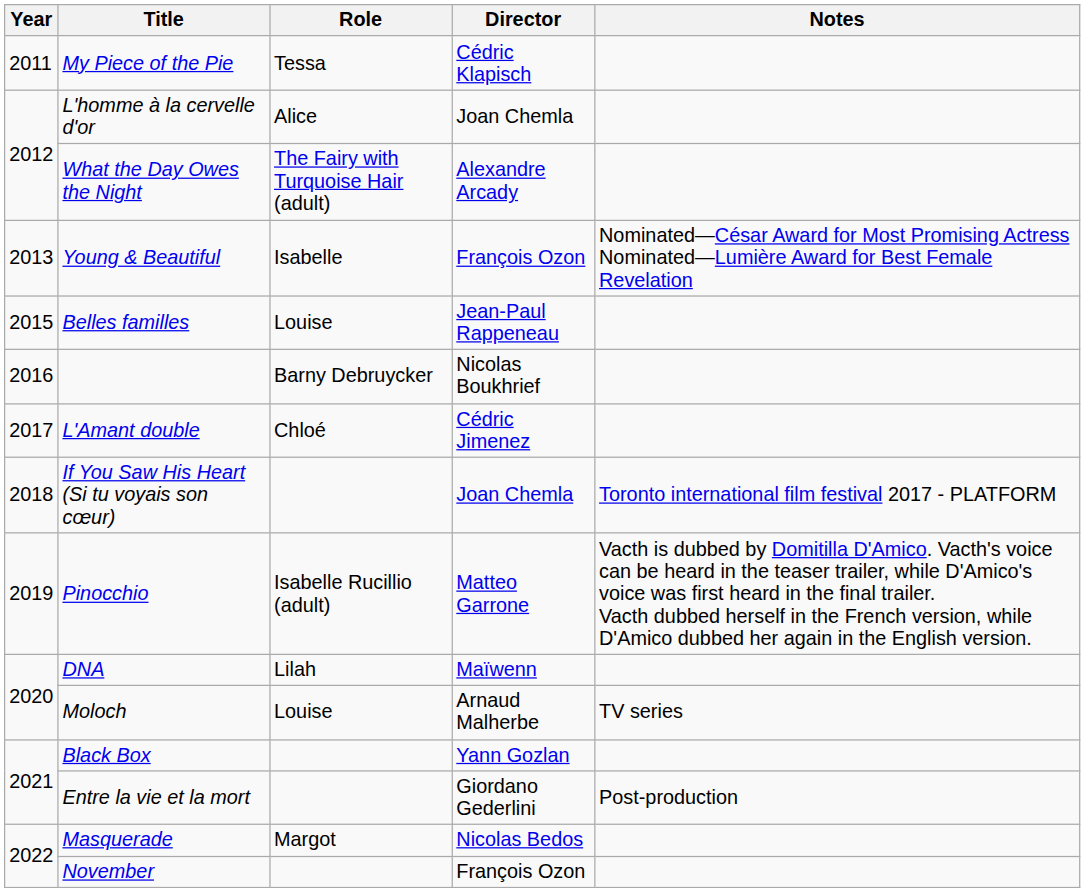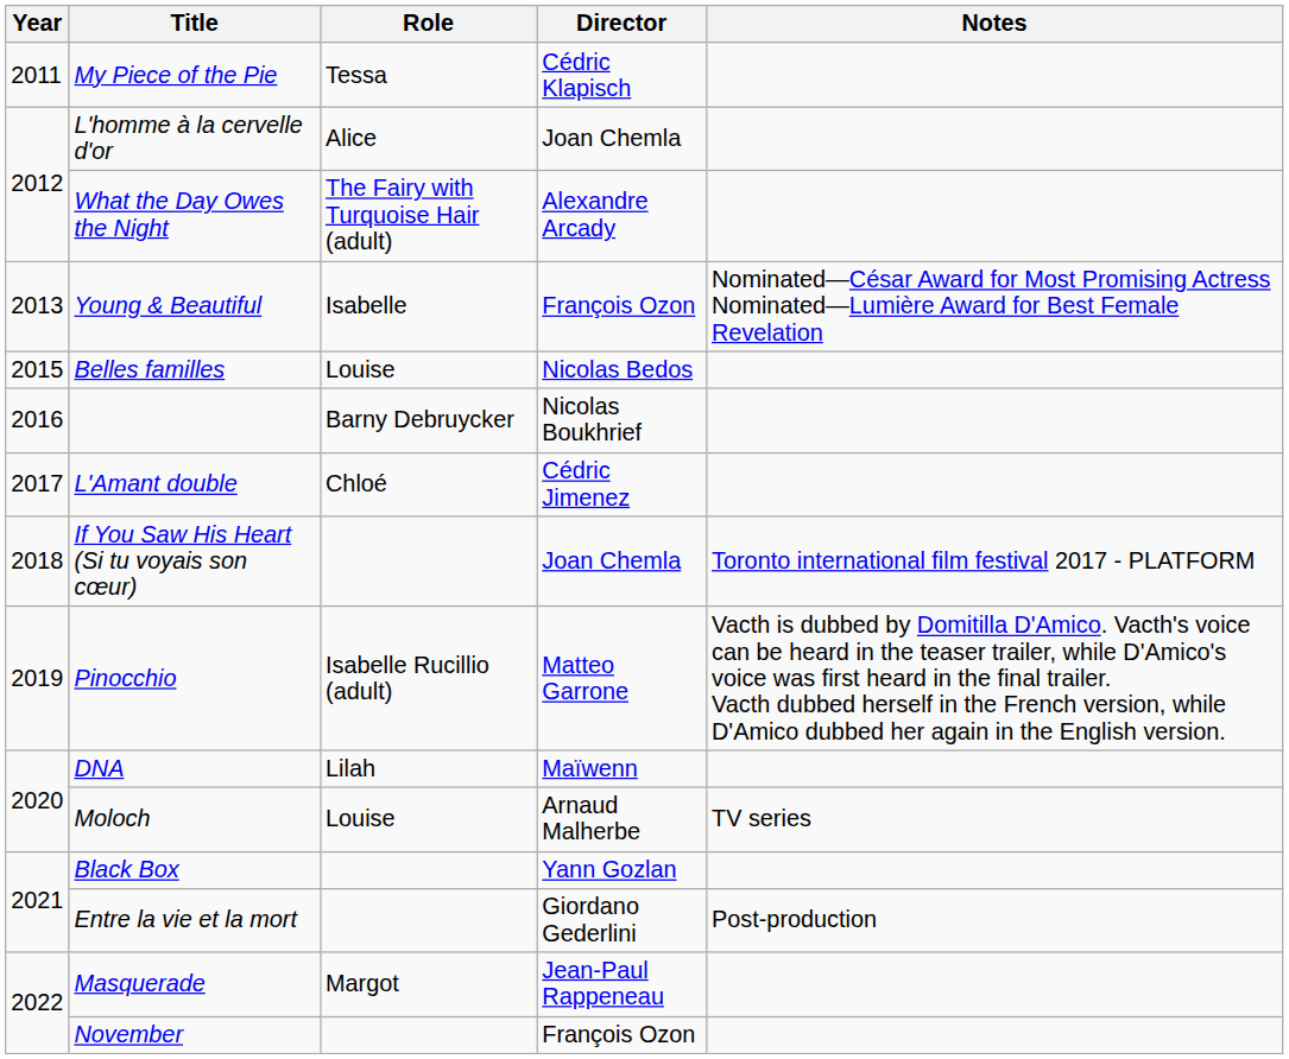Belles familles | Director: Jean-Paul Rappeneau -> Nicolas Bedos
Masquerade | Director: Nicolas Bedos -> Jean-Paul Rappeneau
